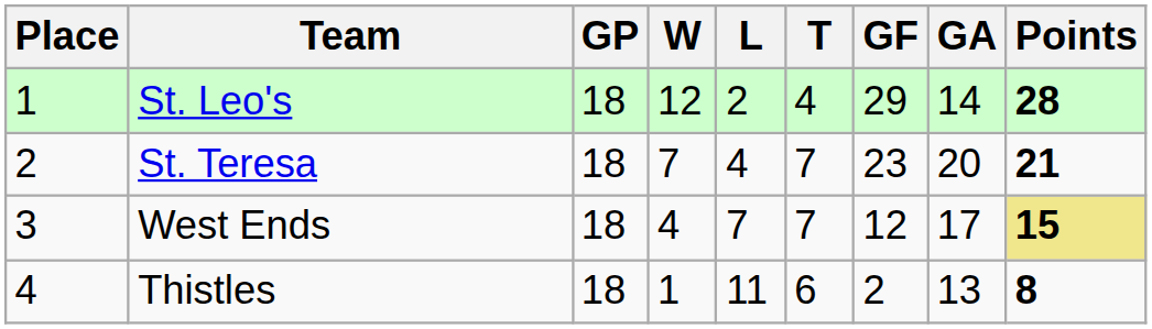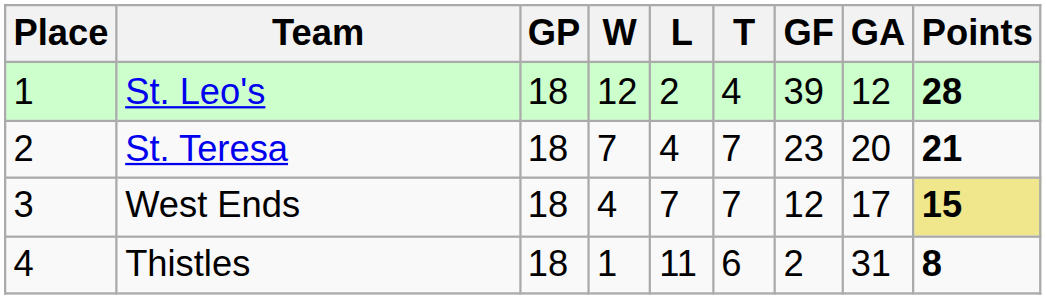St. Leo's | GF: 29 -> 39
St. Leo's | GA: 14 -> 12
Thistles | GA: 13 -> 31
